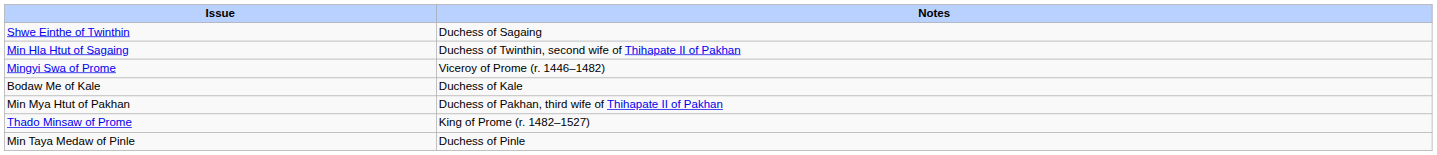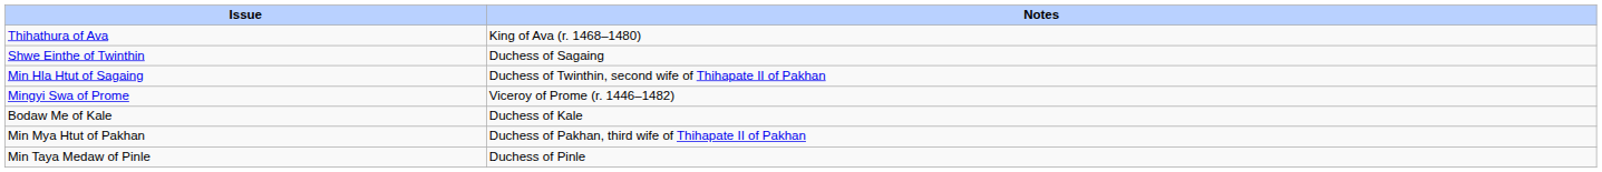+ row: Thihathura of Ava | King of Ava (r. 1468–1480)
- row: Thado Minsaw of Prome | King of Prome (r. 1482–1527)
